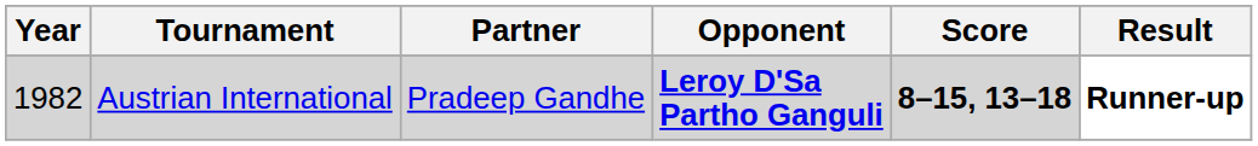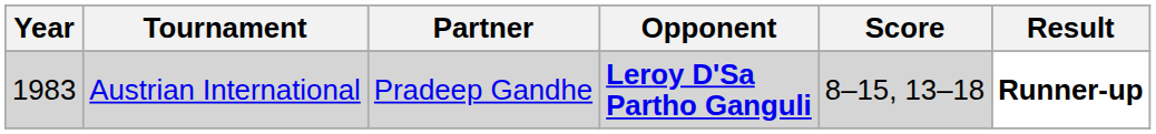Austrian International | Year: 1982 -> 1983
Austrian International | Score: bold -> normal
